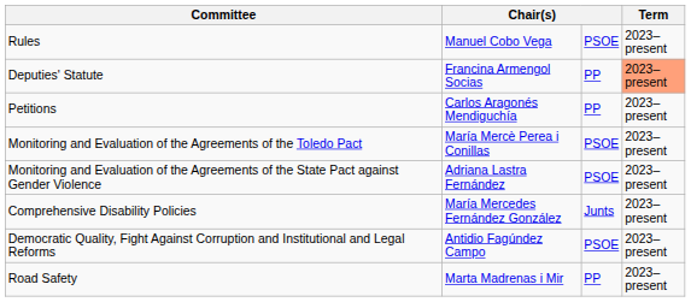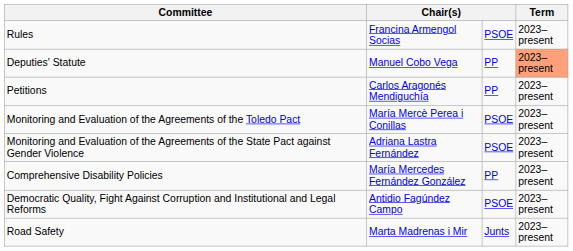Rules | column 2: Manuel Cobo Vega -> Francina Armengol Socias
Deputies' Statute | column 2: Francina Armengol Socias -> Manuel Cobo Vega
Comprehensive Disability Policies | column 3: Junts -> PP
Road Safety | column 3: PP -> Junts
